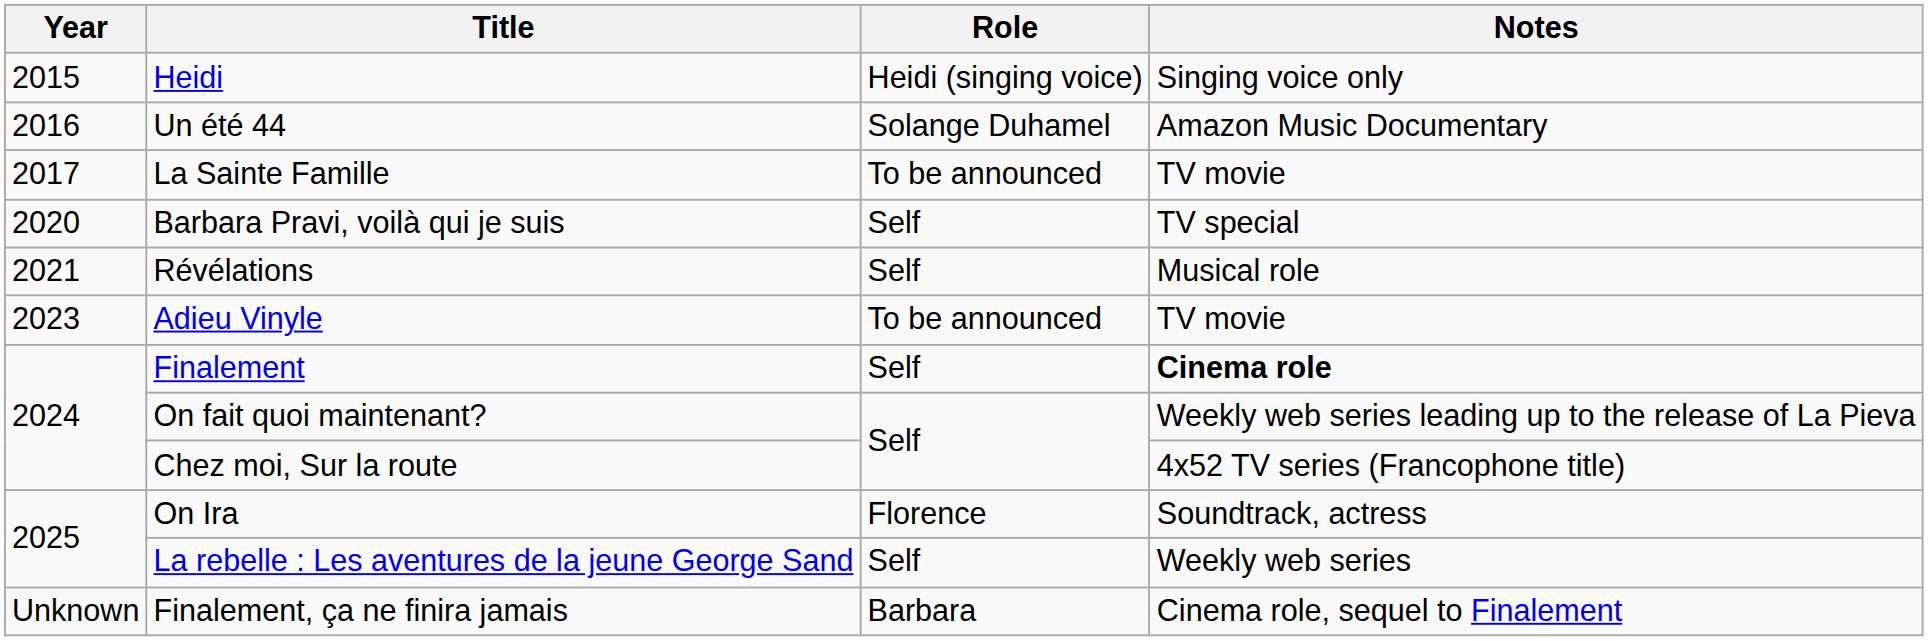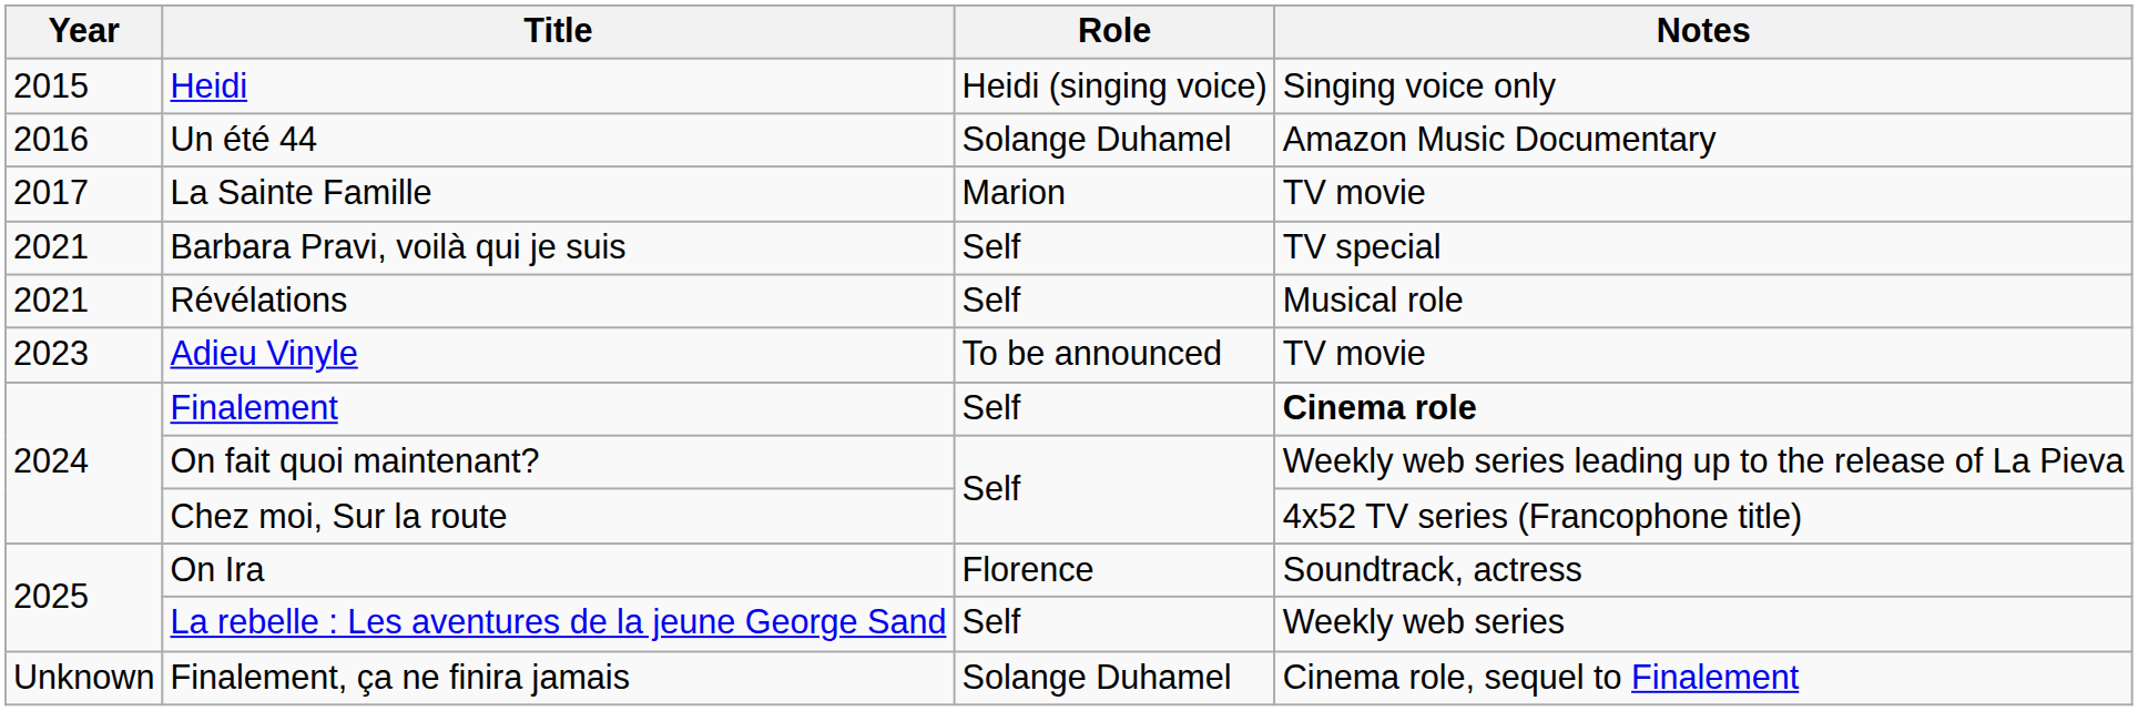La Sainte Famille | Role: To be announced -> Marion
Barbara Pravi, voilà qui je suis | Year: 2020 -> 2021
Finalement, ça ne finira jamais | Role: Barbara -> Solange Duhamel
